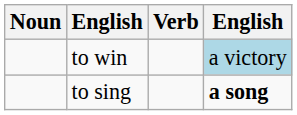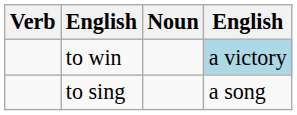columns swapped: Verb <-> Noun
to sing | column 4: bold -> normal
